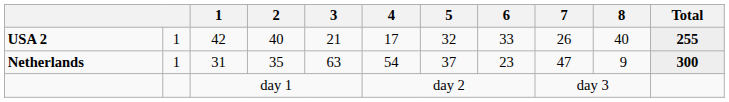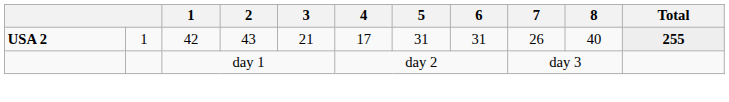USA 2 | 2: 40 -> 43
USA 2 | 5: 32 -> 31
USA 2 | 6: 33 -> 31
- row: Netherlands | 1 | 31 | 35 | 63 | 54 | 37 | 23 | 47 | 9 | 300
